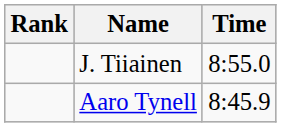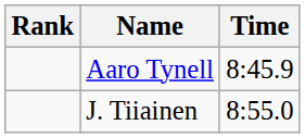rows swapped: Aaro Tynell <-> J. Tiiainen
